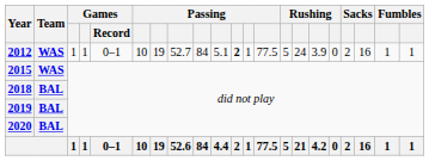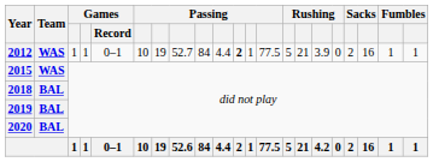2012 | column 10: 5.1 -> 4.4
2012 | column 15: 24 -> 21
